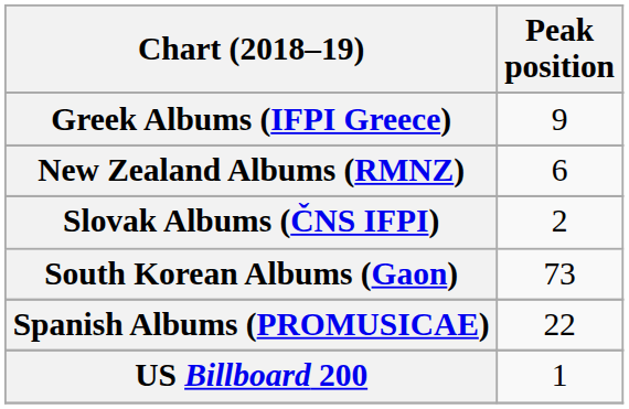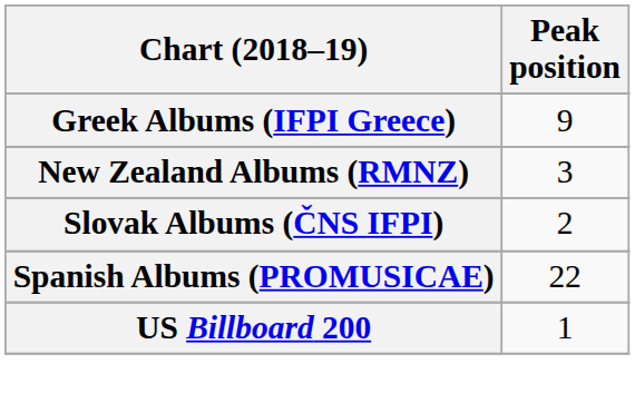New Zealand Albums (RMNZ) | Peak position: 6 -> 3
- row: South Korean Albums (Gaon) | 73
